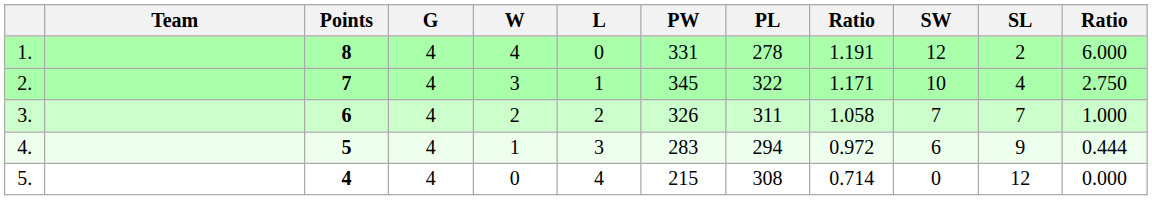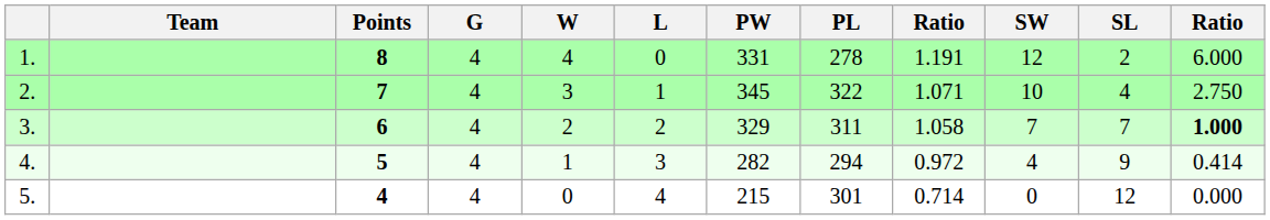2. | column 9: 1.171 -> 1.071
3. | PW: 326 -> 329
3. | column 12: normal -> bold
4. | PW: 283 -> 282
4. | SW: 6 -> 4
4. | column 12: 0.444 -> 0.414
5. | PL: 308 -> 301
